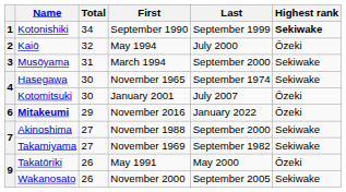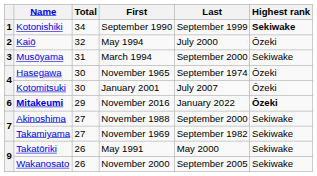Hasegawa | Highest rank: Sekiwake -> Ōzeki
Mitakeumi | Highest rank: normal -> bold
Takatōriki | Highest rank: Ōzeki -> Sekiwake
